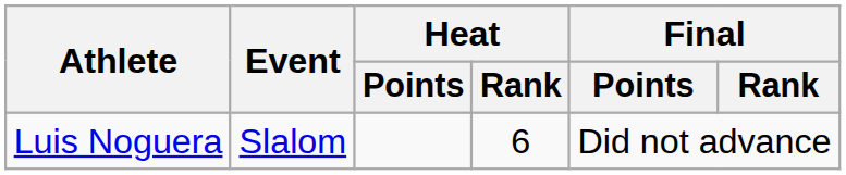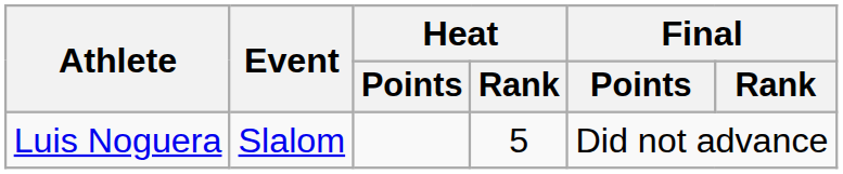Luis Noguera | Heat / Rank: 6 -> 5
